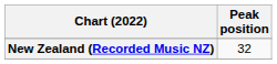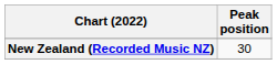New Zealand (Recorded Music NZ) | Peak position: 32 -> 30
